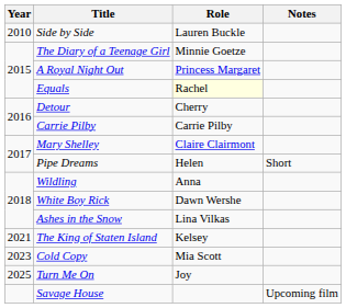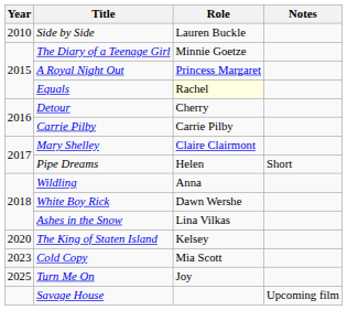The King of Staten Island | Year: 2021 -> 2020
